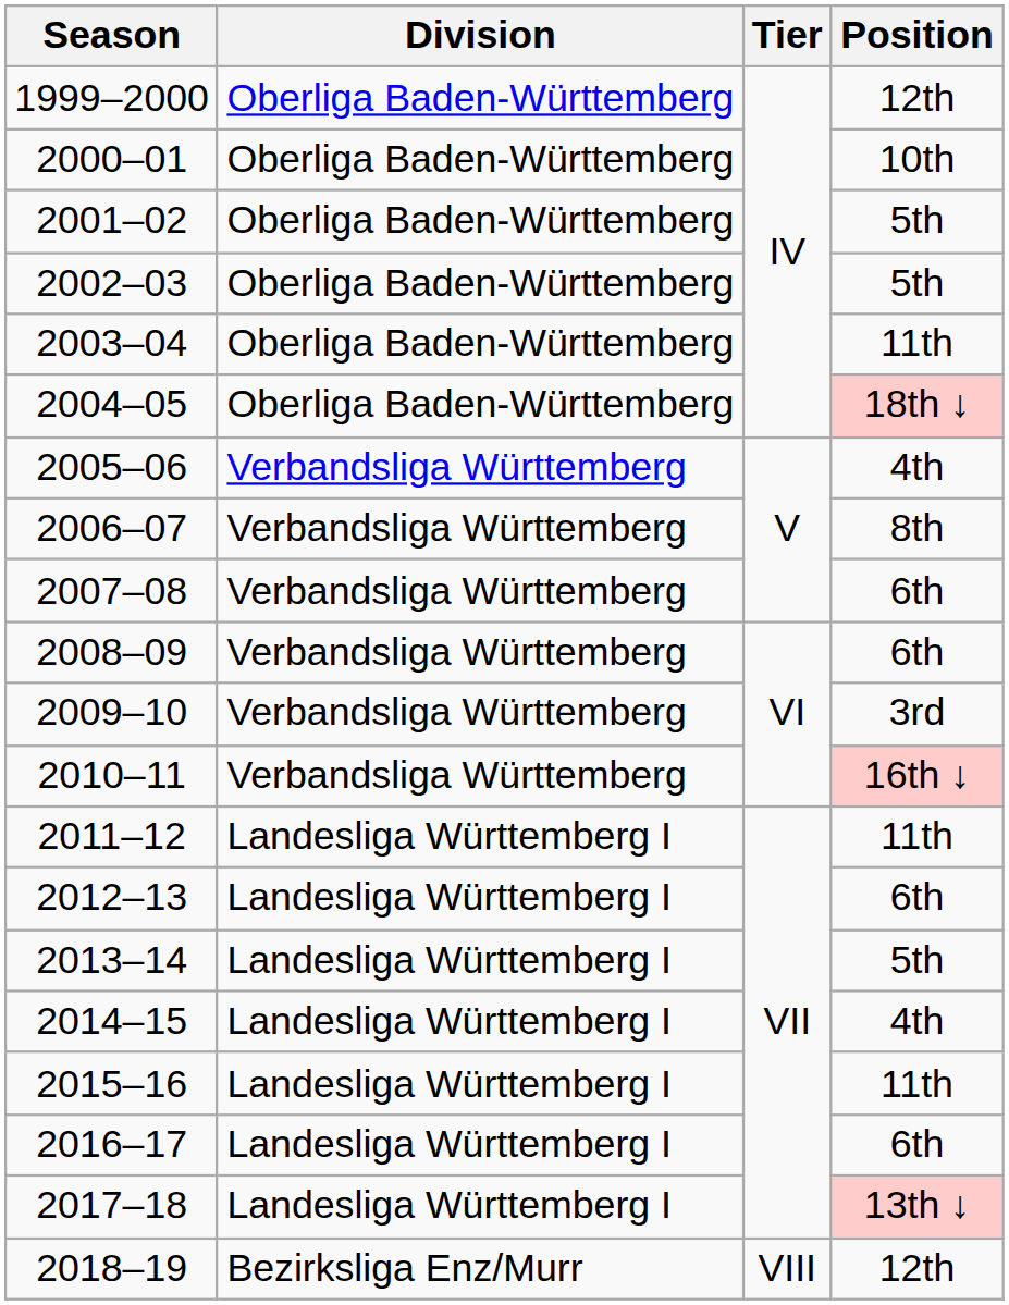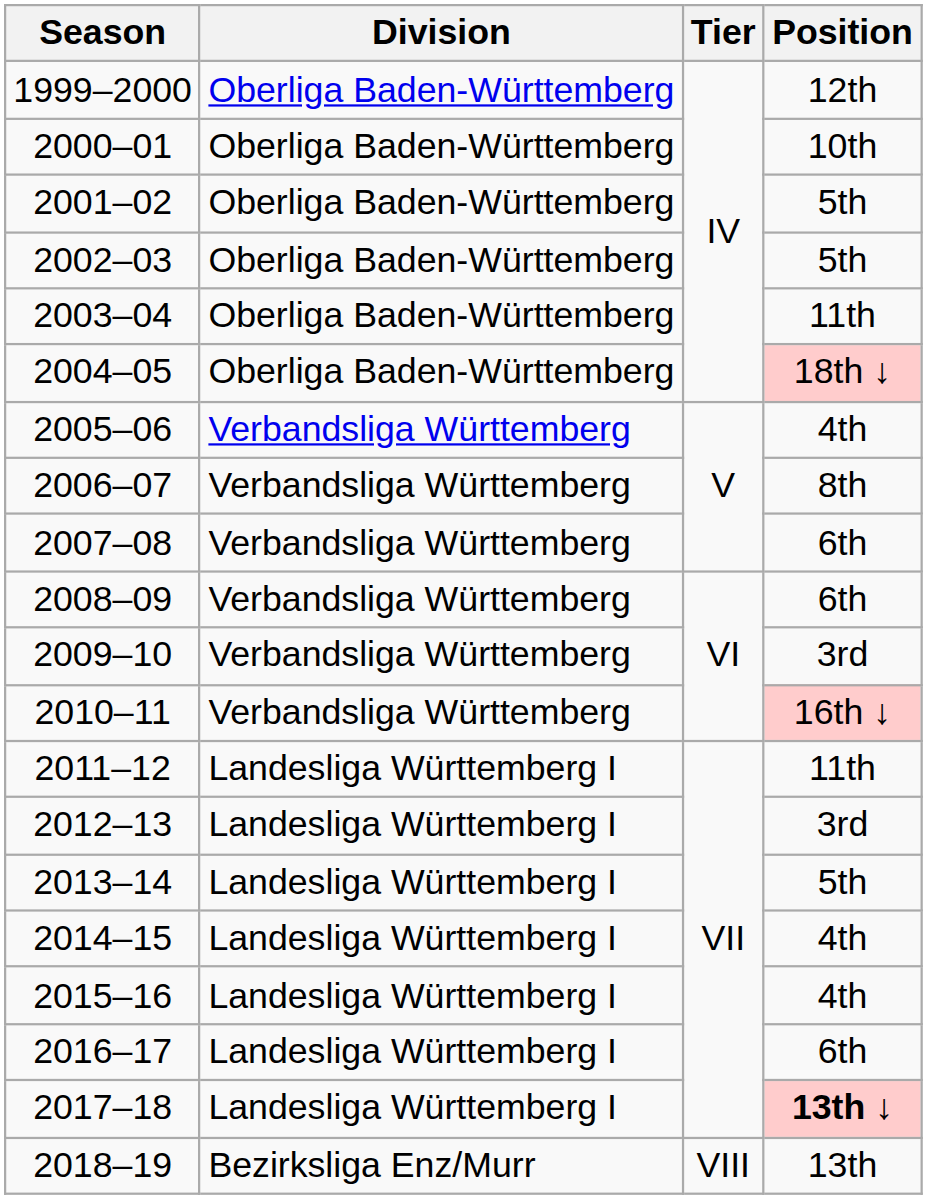2012–13 | Position: 6th -> 3rd
2015–16 | Position: 11th -> 4th
2017–18 | Position: normal -> bold
2018–19 | Position: 12th -> 13th
